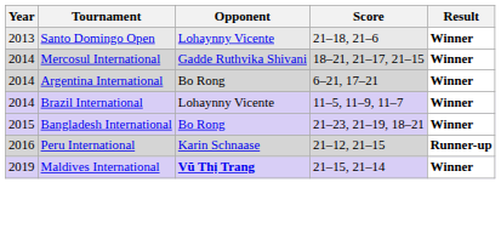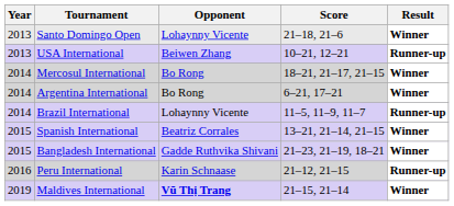+ row: 2013 | USA International | Beiwen Zhang | 10–21, 12–21 | Runner-up
Mercosul International | Opponent: Gadde Ruthvika Shivani -> Bo Rong
Brazil International | Result: Winner -> Runner-up
+ row: 2015 | Spanish International | Beatriz Corrales | 13–21, 21–14, 21–15 | Winner
Bangladesh International | Opponent: Bo Rong -> Gadde Ruthvika Shivani
